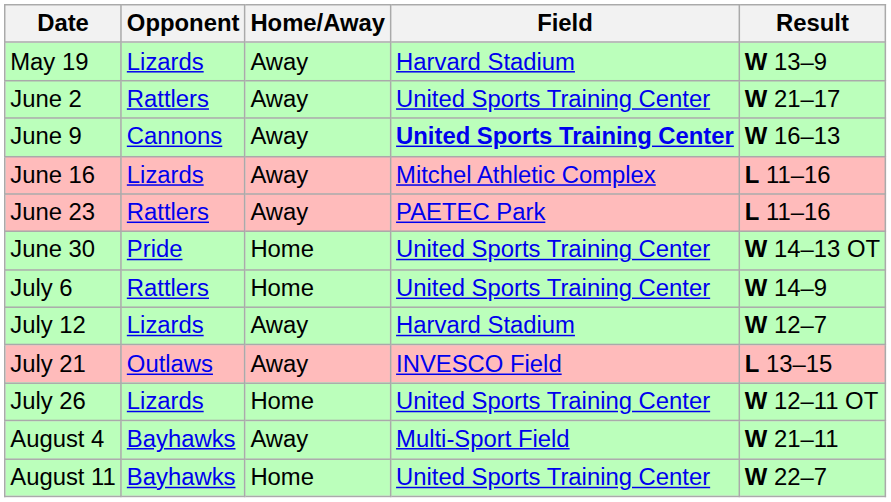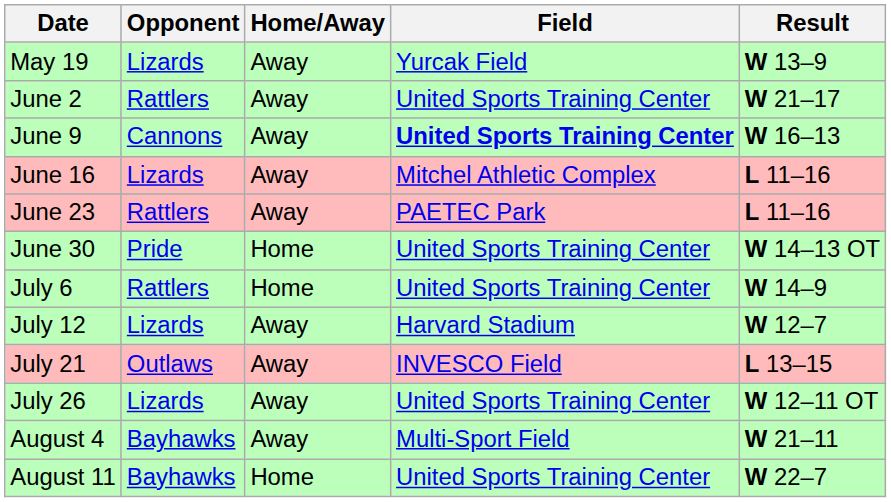May 19 | Field: Harvard Stadium -> Yurcak Field
July 26 | Home/Away: Home -> Away
